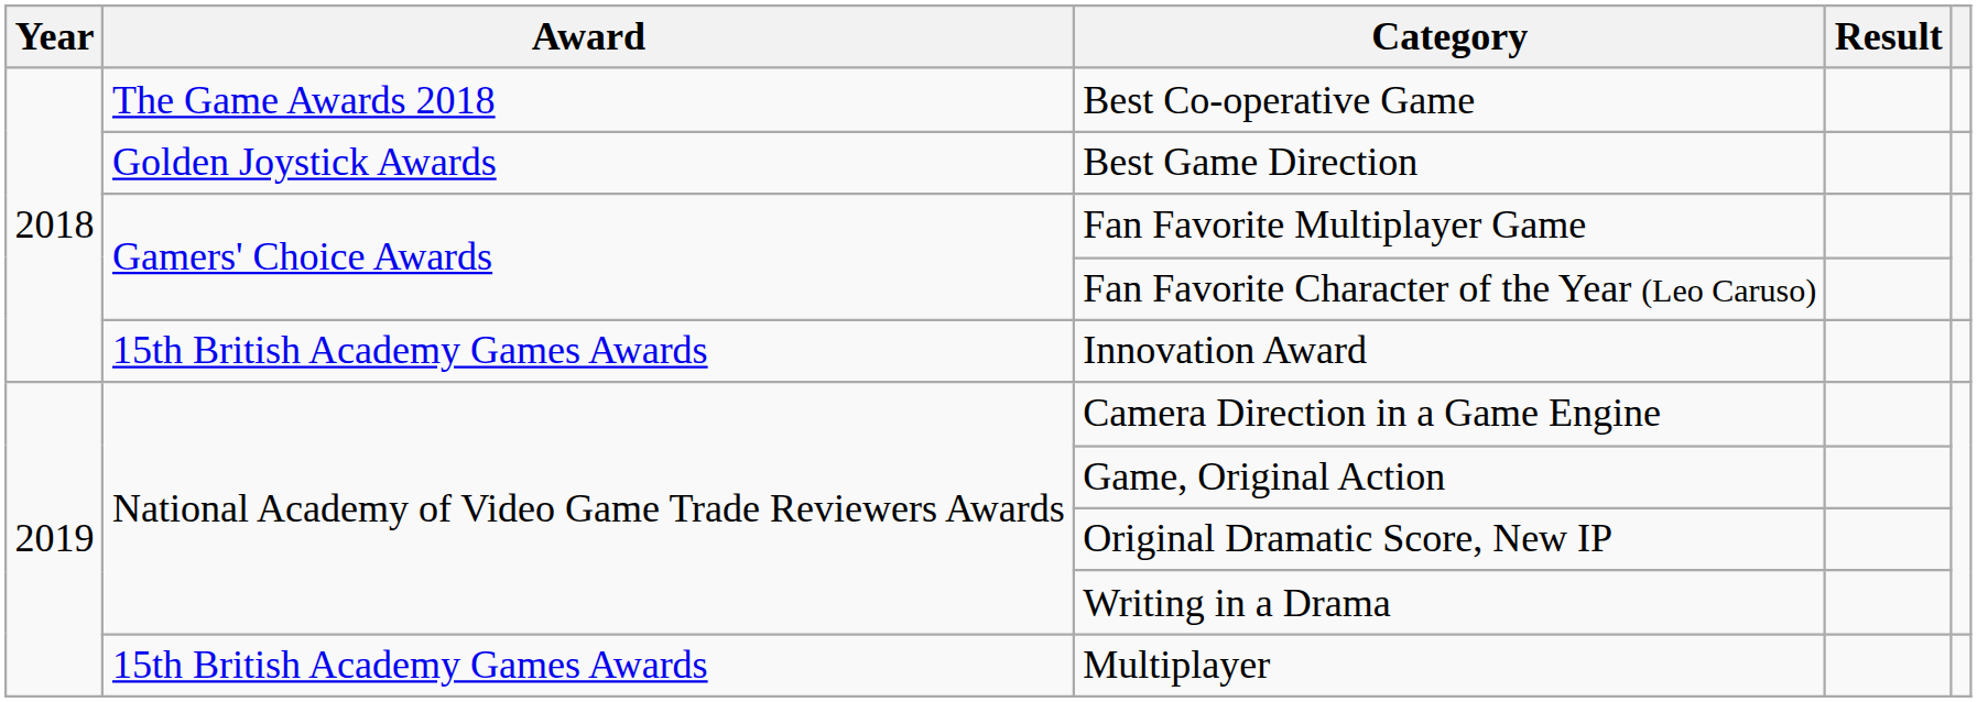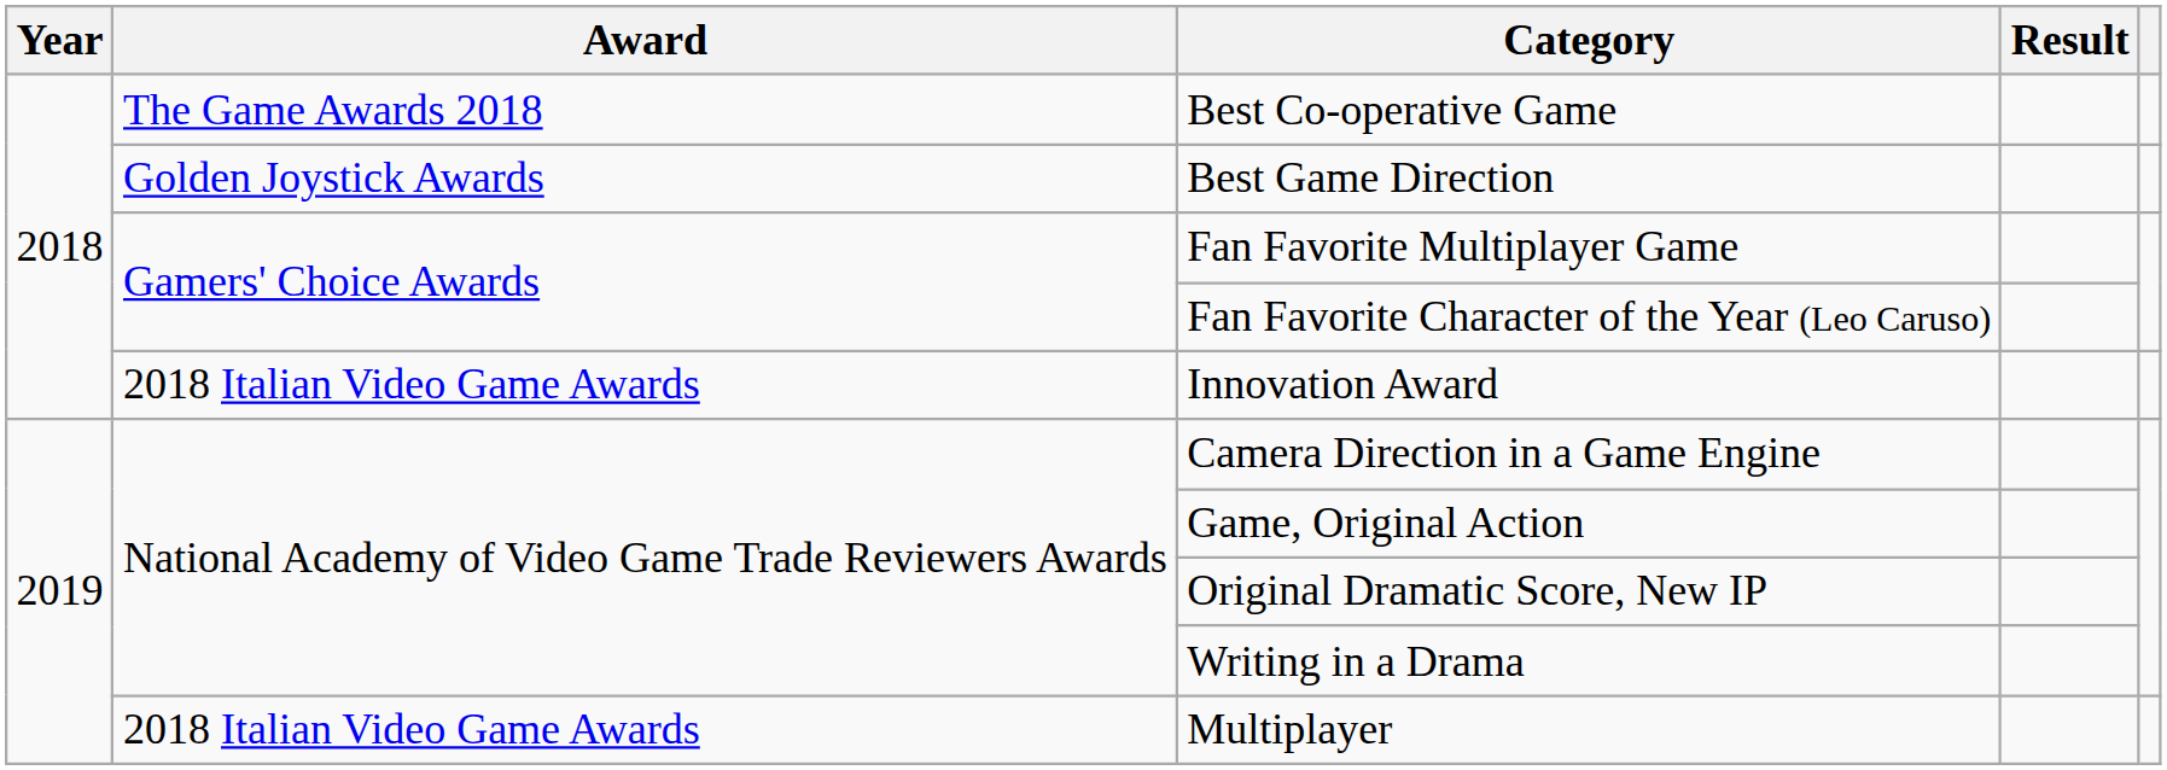Innovation Award | Award: 15th British Academy Games Awards -> 2018 Italian Video Game Awards
Multiplayer | Award: 15th British Academy Games Awards -> 2018 Italian Video Game Awards
